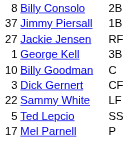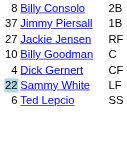- row: 1 | George Kell | 3B
Dick Gernert | column 1: 3 -> 4
Sammy White | column 1: no background -> lightblue background
Ted Lepcio | column 1: 5 -> 6
- row: 17 | Mel Parnell | P
